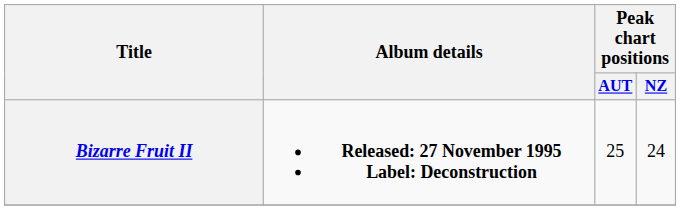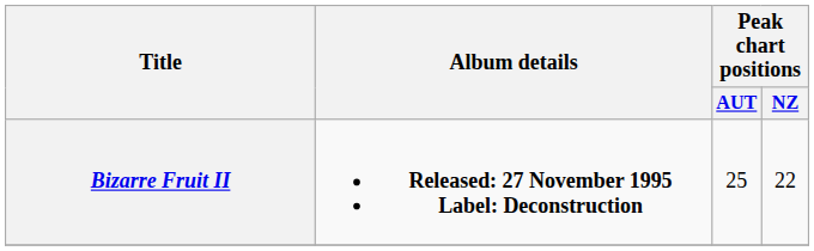Bizarre Fruit II | Peak chart positions / NZ: 24 -> 22
